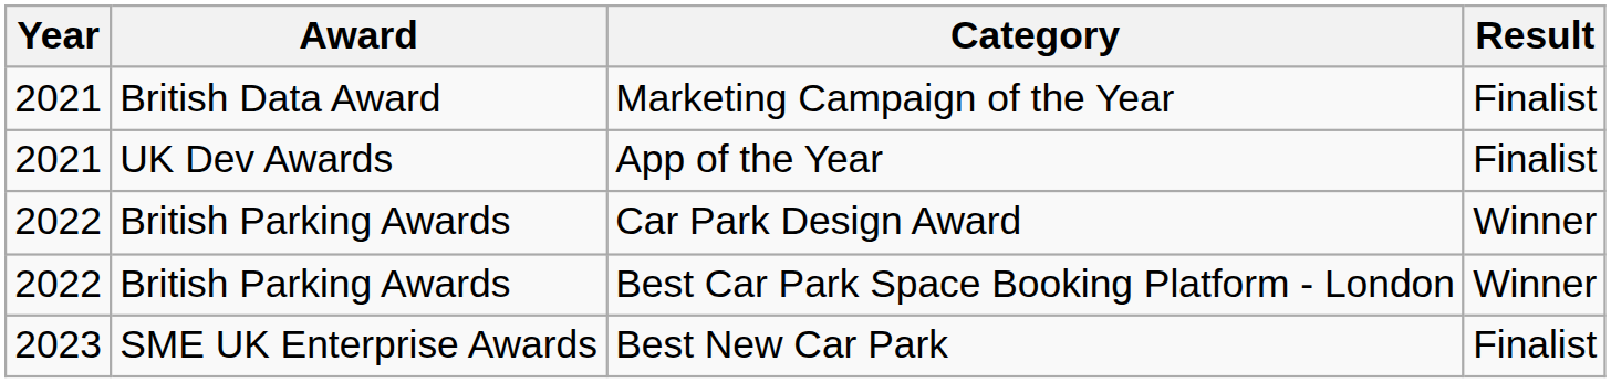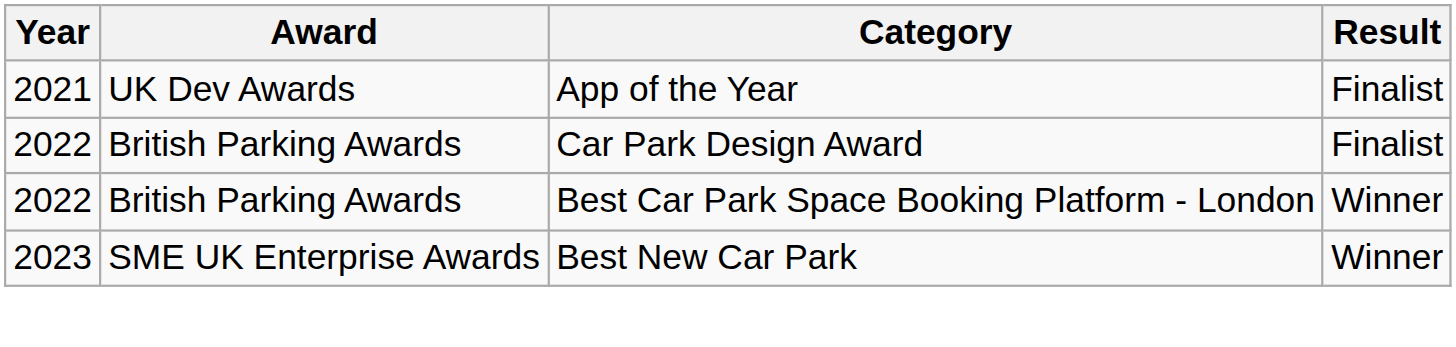- row: 2021 | British Data Award | Marketing Campaign of the Year | Finalist
Car Park Design Award | Result: Winner -> Finalist
Best New Car Park | Result: Finalist -> Winner
